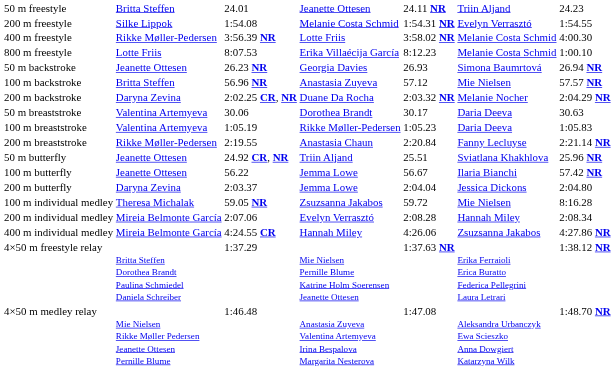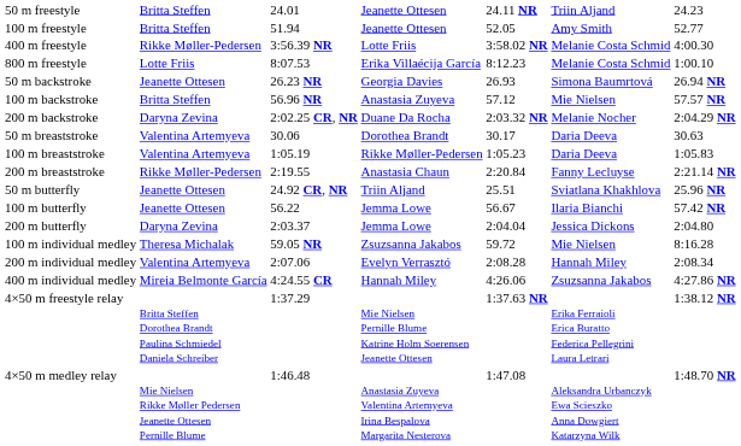+ row: 100 m freestyle | Britta Steffen | 51.94 | Jeanette Ottesen | 52.05 | Amy Smith | 52.77
- row: 200 m freestyle | Silke Lippok | 1:54.08 | Melanie Costa Schmid | 1:54.31 NR | Evelyn Verrasztó | 1:54.55
200 m individual medley | column 2: Mireia Belmonte García -> Valentina Artemyeva
